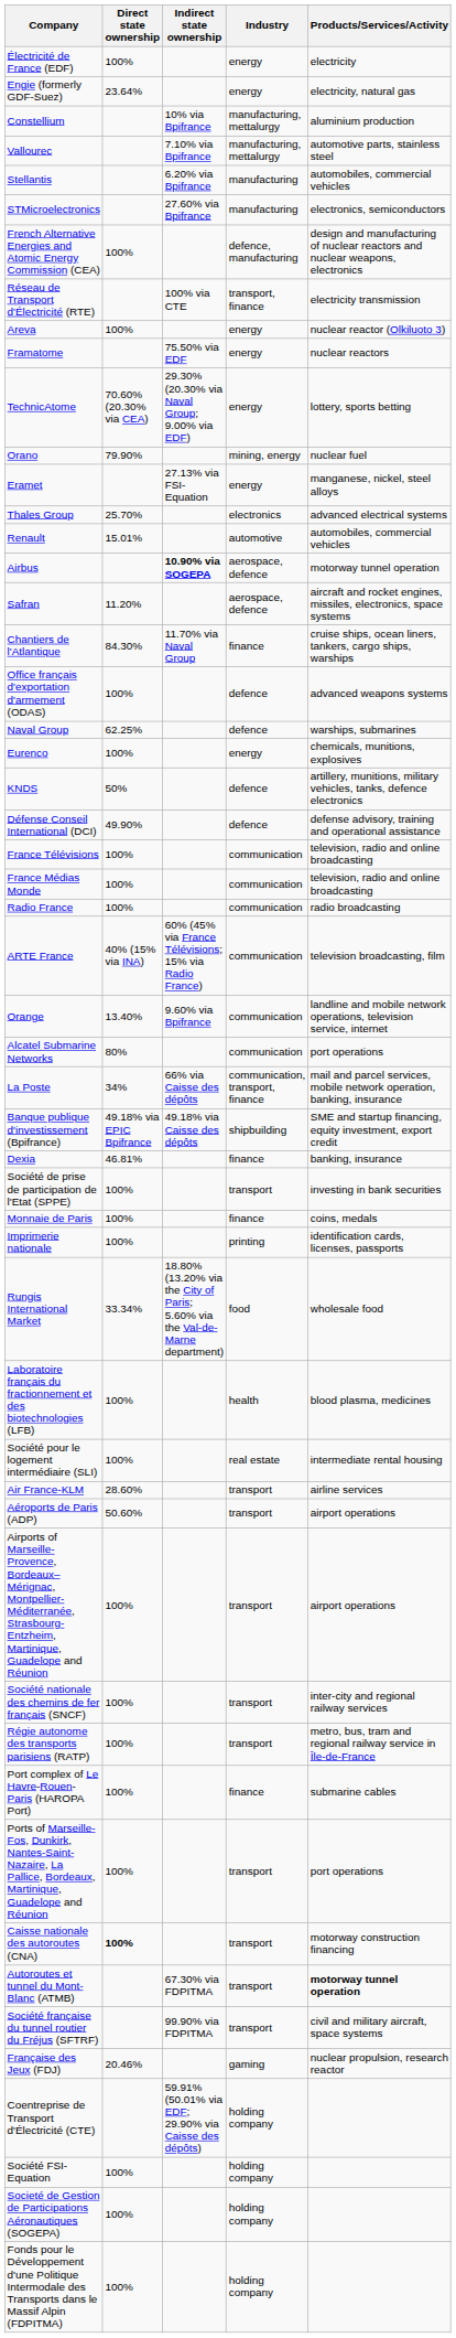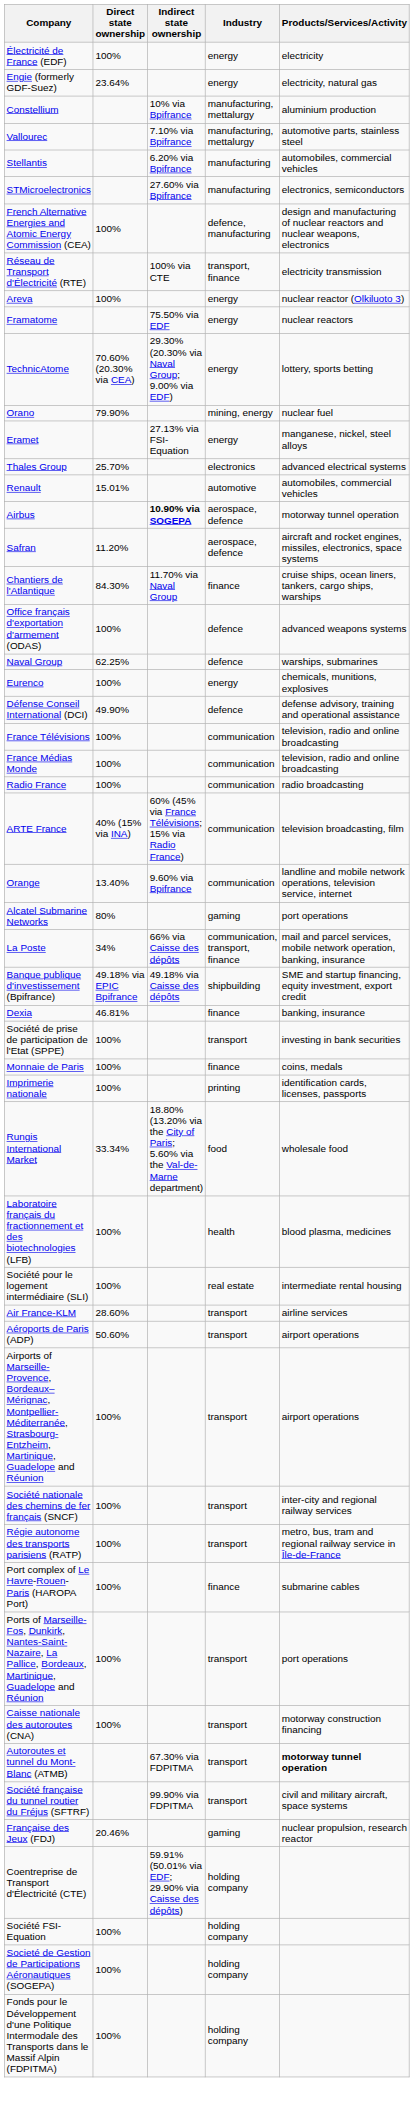- row: KNDS | 50% | defence | artillery, munitions, military vehicles, tanks, defence electronics
Alcatel Submarine Networks | Industry: communication -> gaming
Caisse nationale des autoroutes (CNA) | Direct state ownership: bold -> normal
